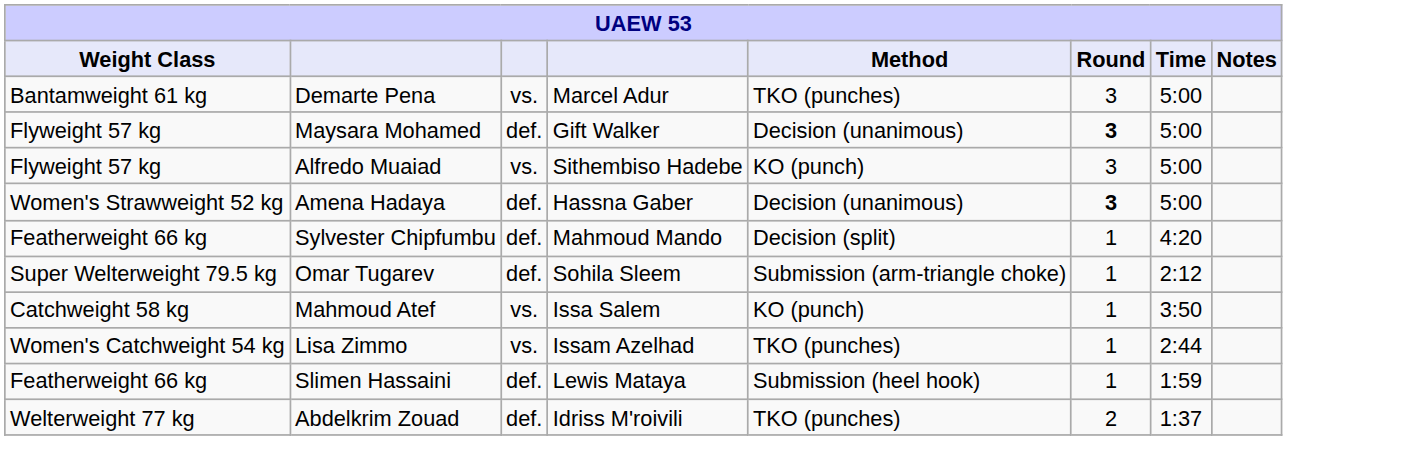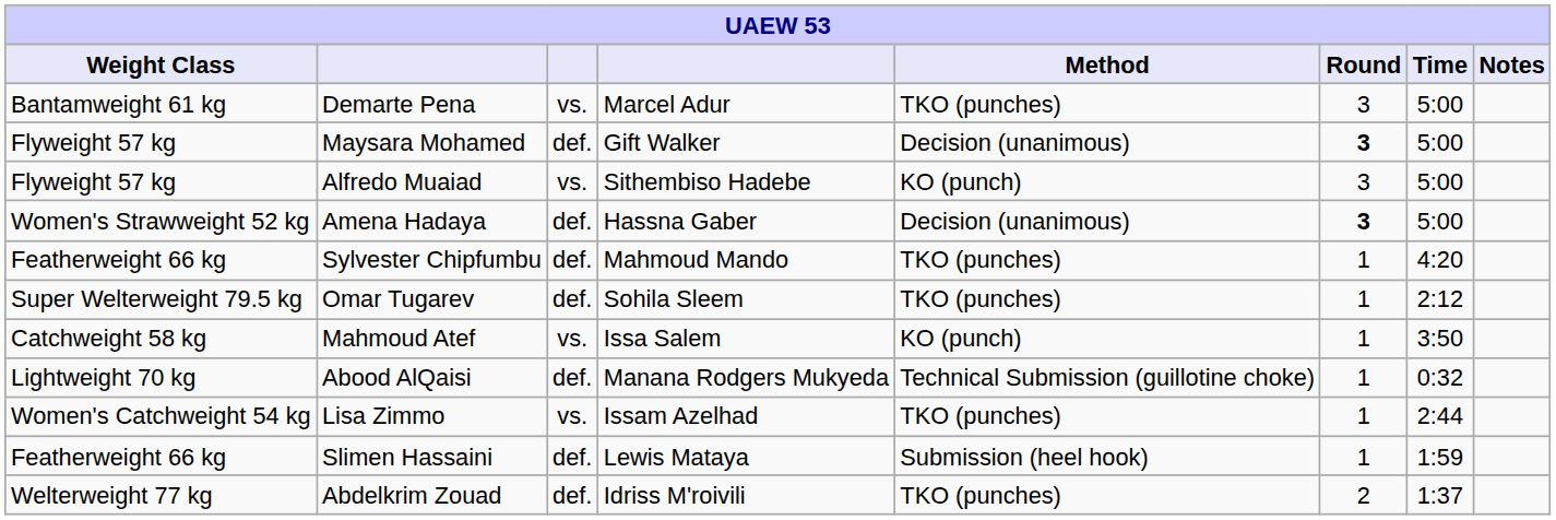Sylvester Chipfumbu | Method: Decision (split) -> TKO (punches)
Omar Tugarev | Method: Submission (arm-triangle choke) -> TKO (punches)
+ row: Lightweight 70 kg | Abood AlQaisi | def. | Manana Rodgers Mukyeda | Technical Submission (guillotine choke) | 1 | 0:32
